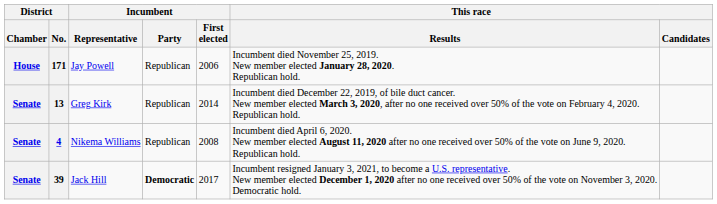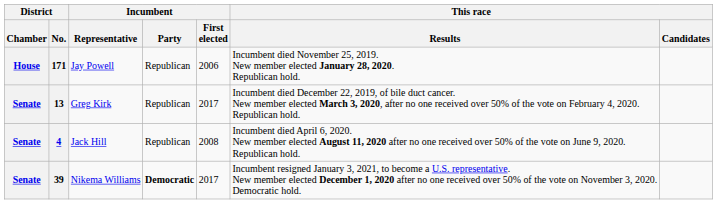13 | Incumbent / First elected: 2014 -> 2017
4 | Incumbent / Representative: Nikema Williams -> Jack Hill
39 | Incumbent / Representative: Jack Hill -> Nikema Williams
